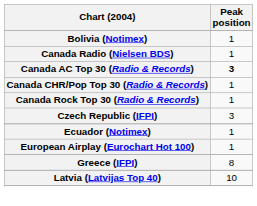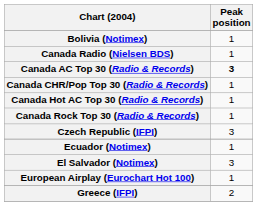+ row: Canada Hot AC Top 30 (Radio & Records) | 1
+ row: El Salvador (Notimex) | 3
Greece (IFPI) | Peak position: 8 -> 2
- row: Latvia (Latvijas Top 40) | 10
